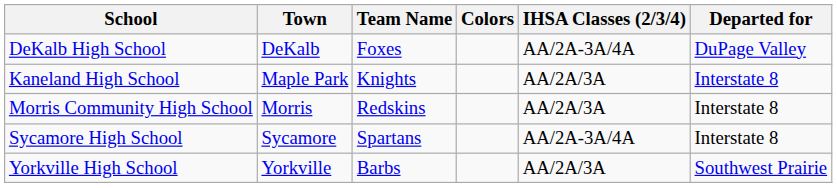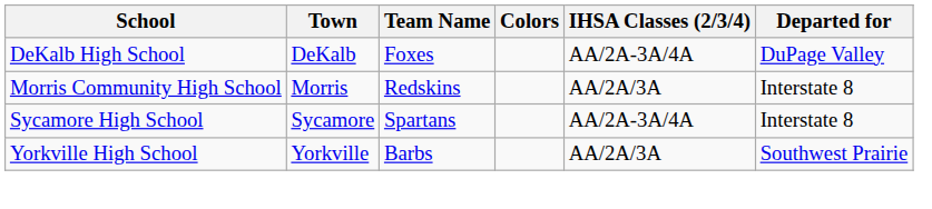- row: Kaneland High School | Maple Park | Knights | AA/2A/3A | Interstate 8
